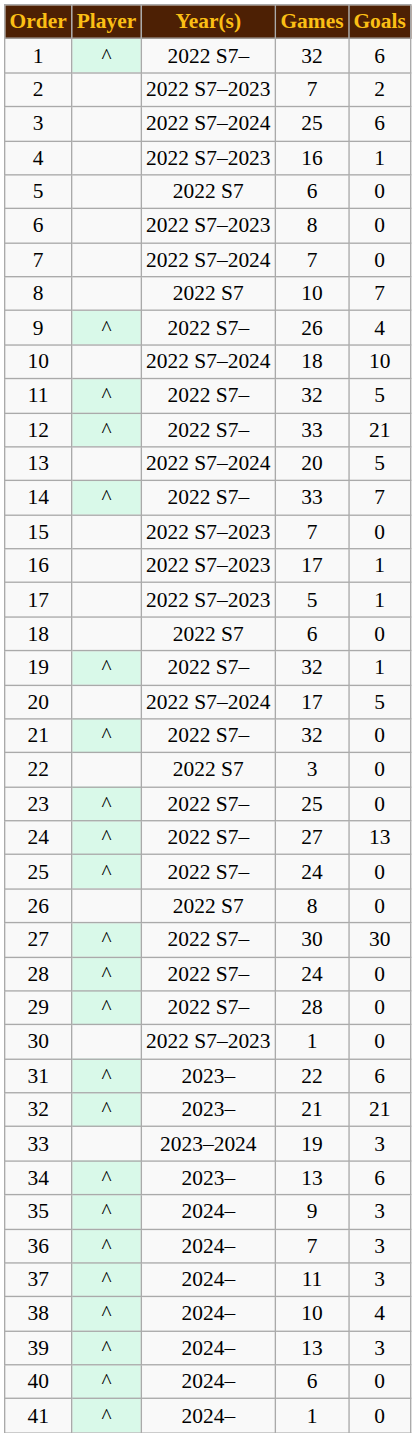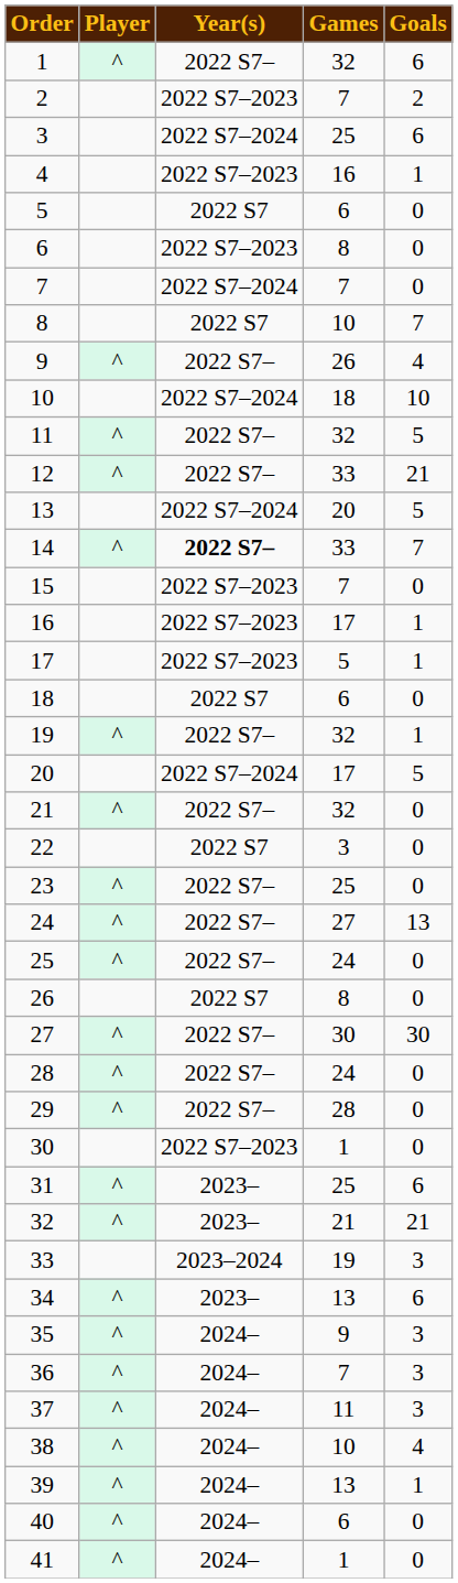14 | Year(s): normal -> bold
31 | Games: 22 -> 25
39 | Goals: 3 -> 1
